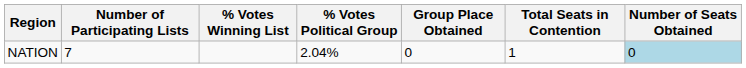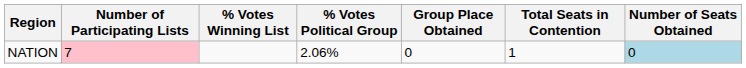NATION | Number of Participating Lists: no background -> pink background
NATION | % Votes Political Group: 2.04% -> 2.06%
